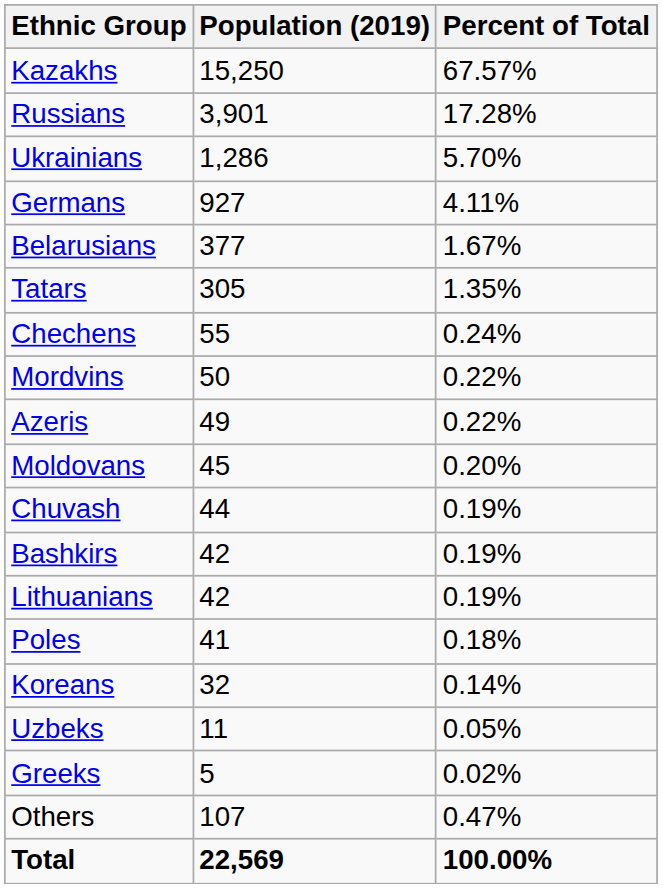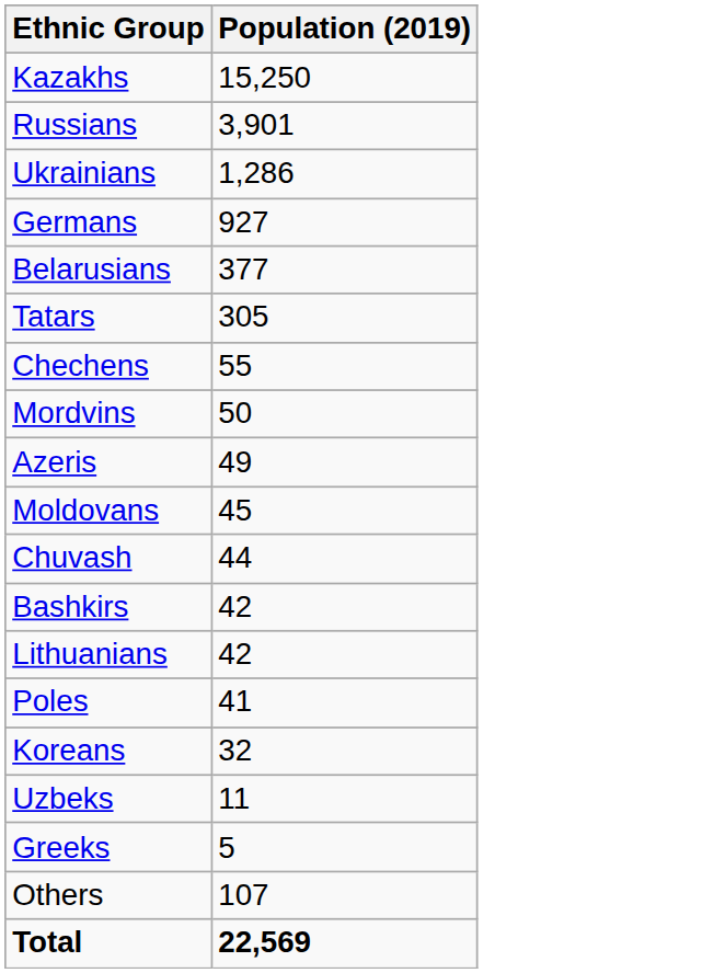- column: Percent of Total | 67.57% | 17.28% | 5.70% | 4.11% | 1.67% | 1.35% | 0.24% | 0.22% | 0.22% | 0.20% | 0.19% | 0.19% | 0.19% | 0.18% | 0.14% | 0.05% | 0.02% | 0.47% | 100.00%
